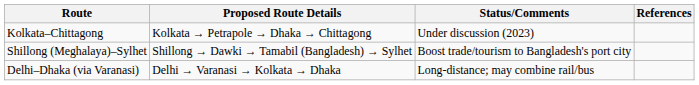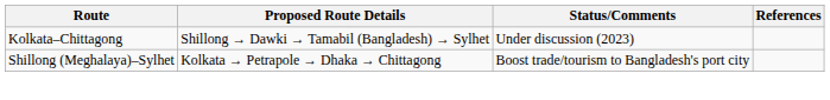Kolkata–Chittagong | Proposed Route Details: Kolkata → Petrapole → Dhaka → Chittagong -> Shillong → Dawki → Tamabil (Bangladesh) → Sylhet
Shillong (Meghalaya)–Sylhet | Proposed Route Details: Shillong → Dawki → Tamabil (Bangladesh) → Sylhet -> Kolkata → Petrapole → Dhaka → Chittagong
- row: Delhi–Dhaka (via Varanasi) | Delhi → Varanasi → Kolkata → Dhaka | Long-distance; may combine rail/bus
